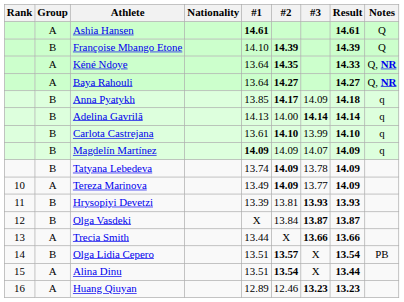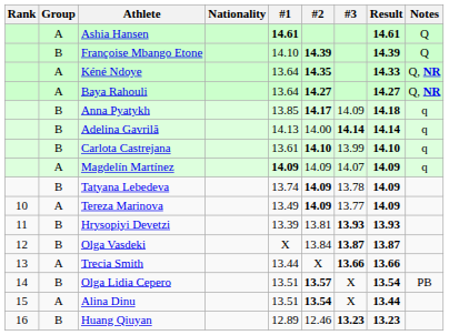Magdelín Martínez | Group: B -> A
Huang Qiuyan | Group: A -> B
